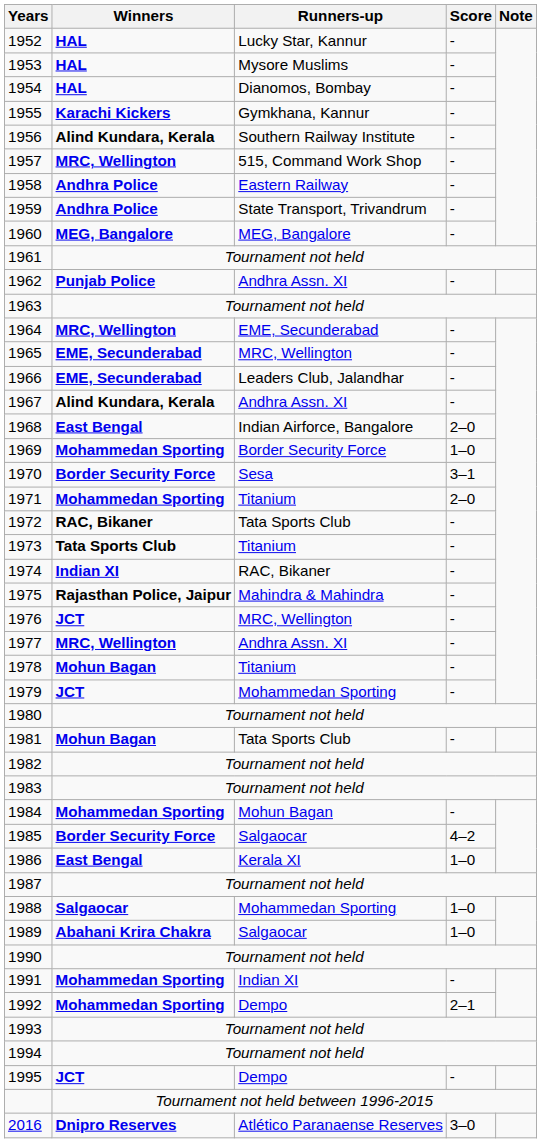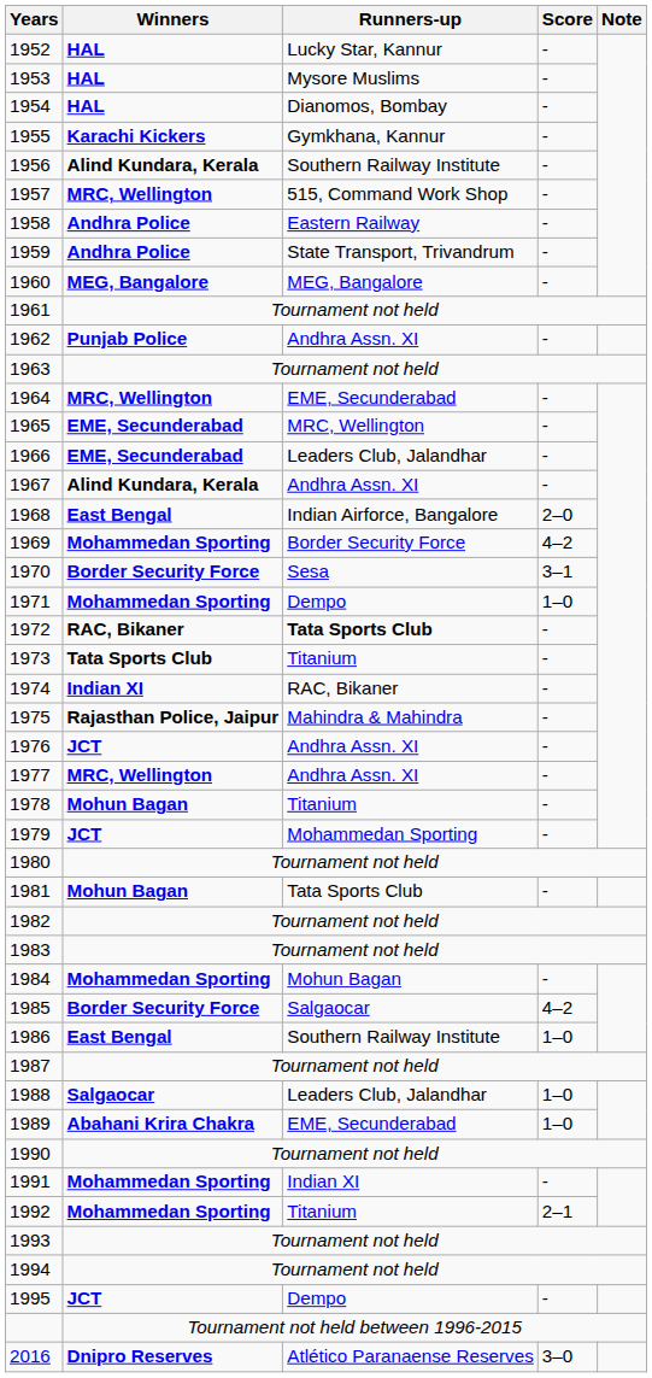1969 | Score: 1–0 -> 4–2
1971 | Runners-up: Titanium -> Dempo
1971 | Score: 2–0 -> 1–0
1972 | Runners-up: normal -> bold
1976 | Runners-up: MRC, Wellington -> Andhra Assn. XI
1986 | Runners-up: Kerala XI -> Southern Railway Institute
1988 | Runners-up: Mohammedan Sporting -> Leaders Club, Jalandhar
1989 | Runners-up: Salgaocar -> EME, Secunderabad
1992 | Runners-up: Dempo -> Titanium
